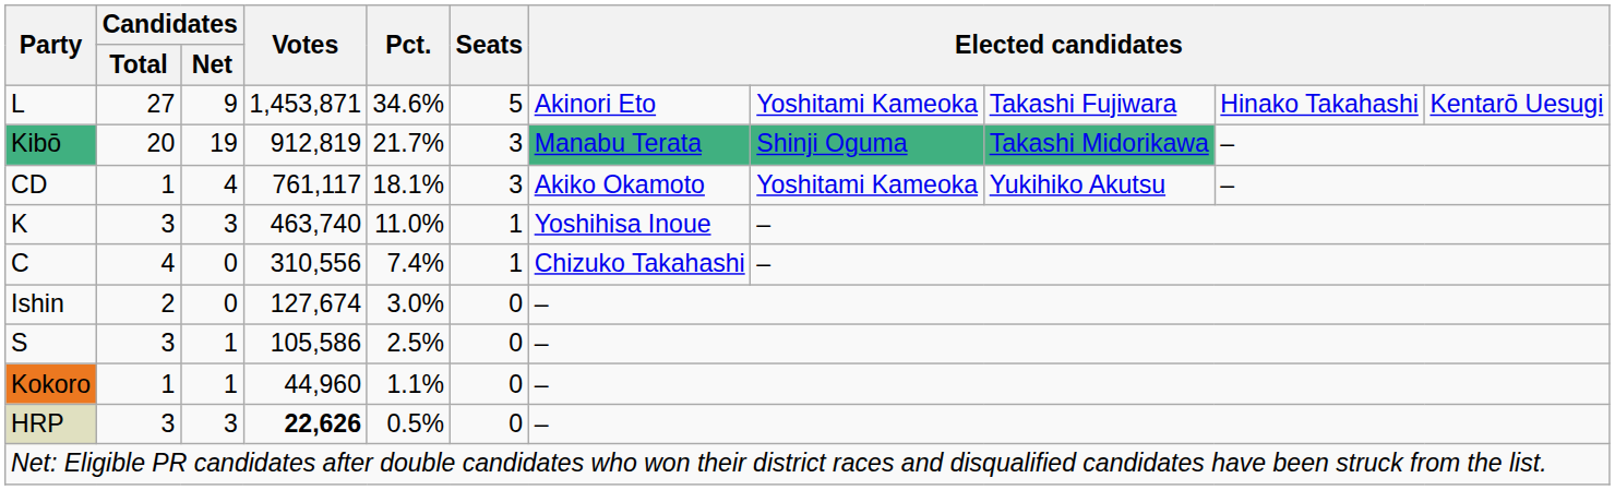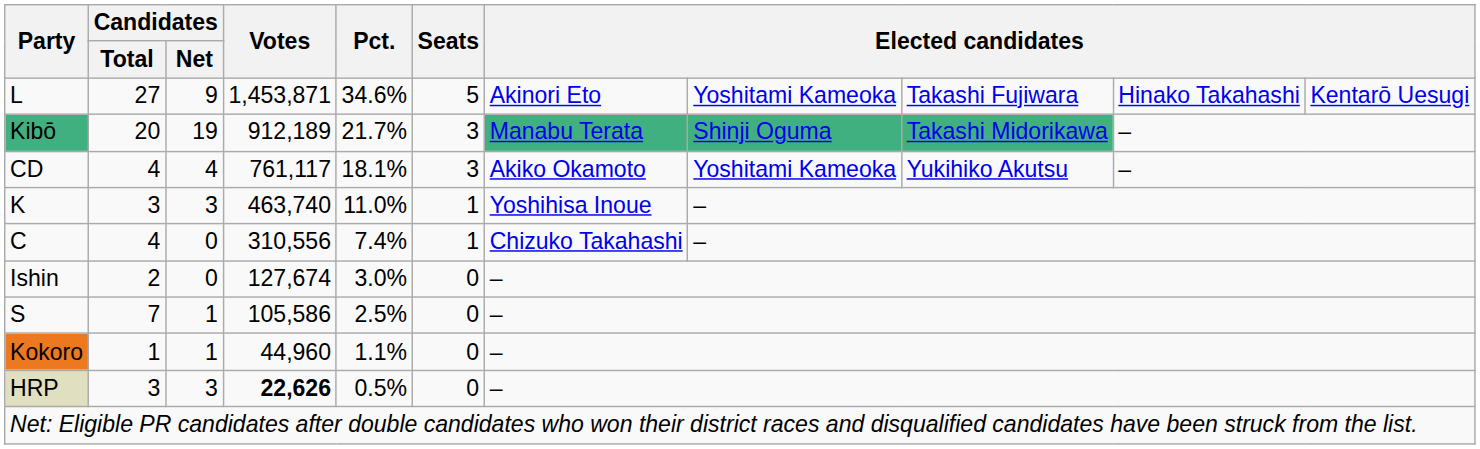Kibō | Votes: 912,819 -> 912,189
CD | Candidates / Total: 1 -> 4
S | Candidates / Total: 3 -> 7
